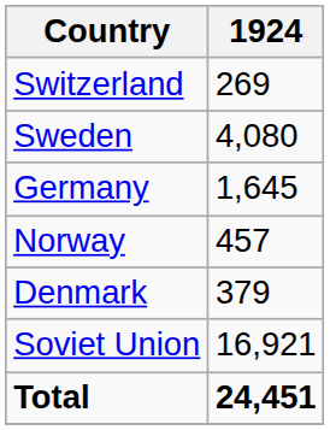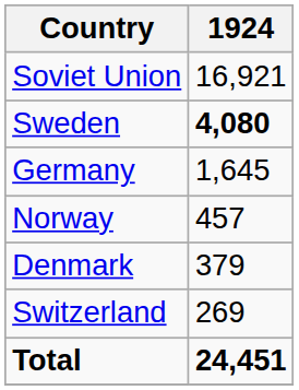rows swapped: Soviet Union <-> Switzerland
Sweden | 1924: normal -> bold
